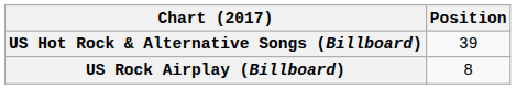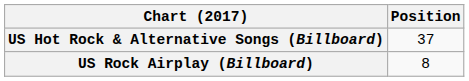US Hot Rock & Alternative Songs (Billboard) | Position: 39 -> 37
